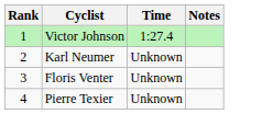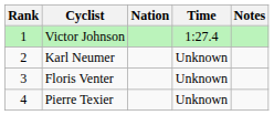+ column: Nation
